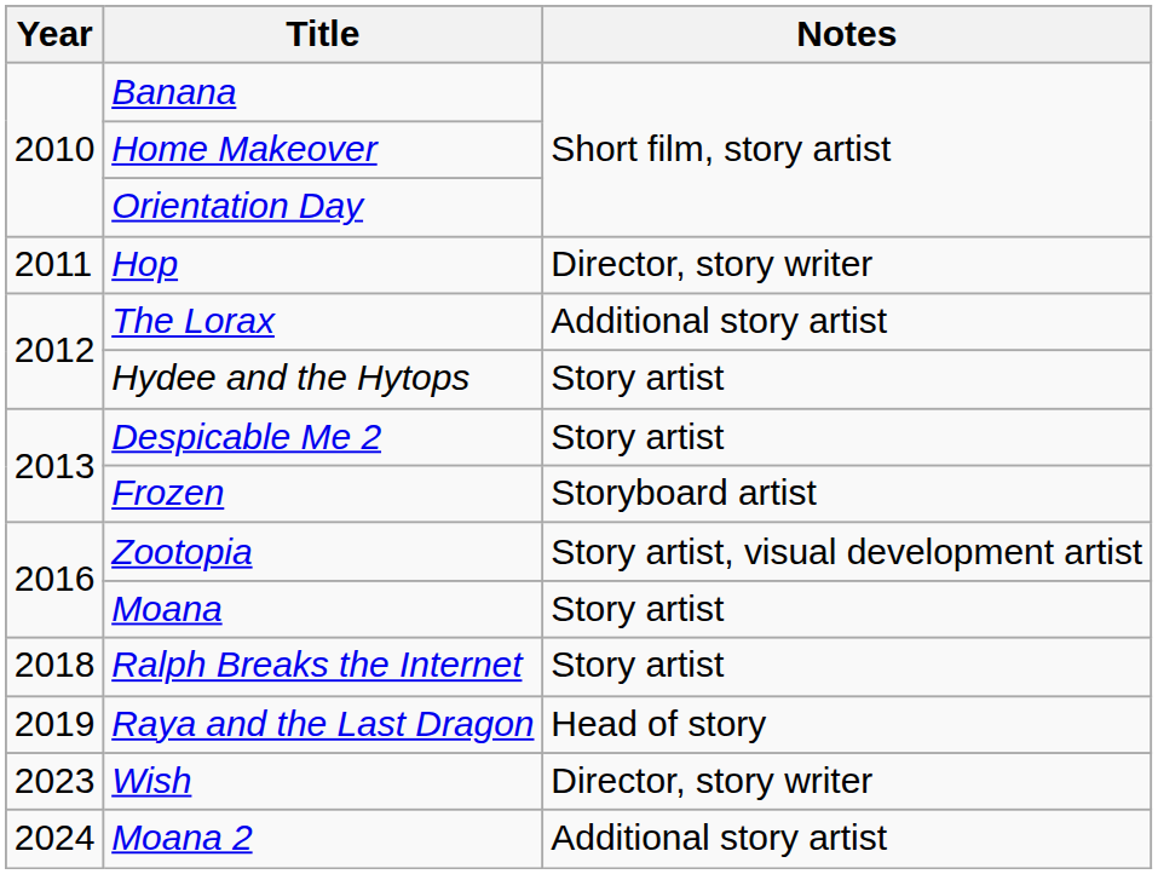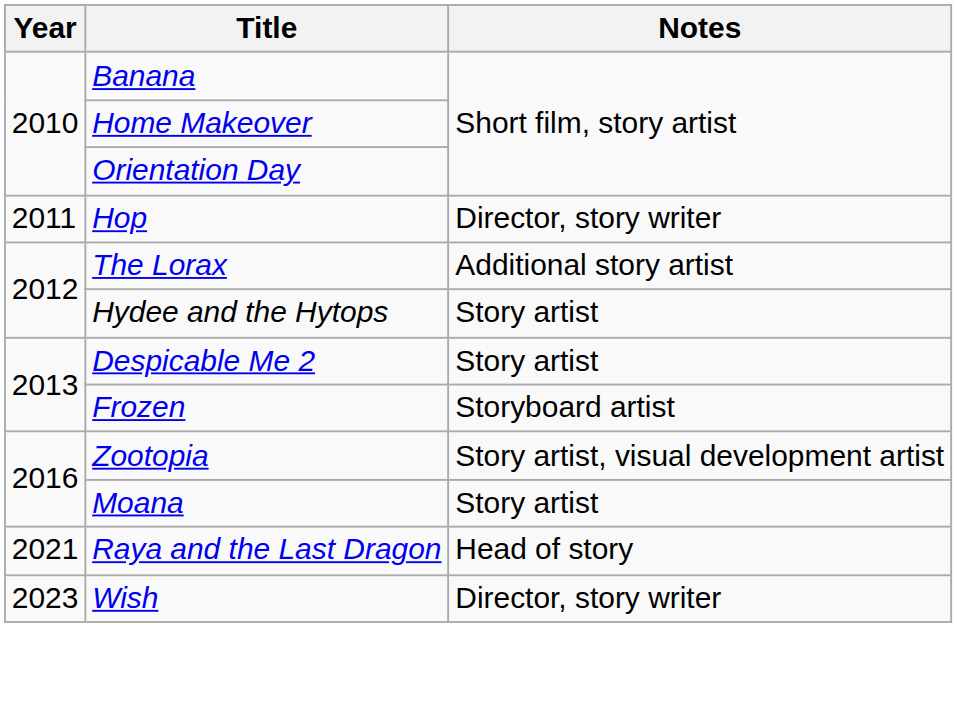- row: 2018 | Ralph Breaks the Internet | Story artist
Raya and the Last Dragon | Year: 2019 -> 2021
- row: 2024 | Moana 2 | Additional story artist
